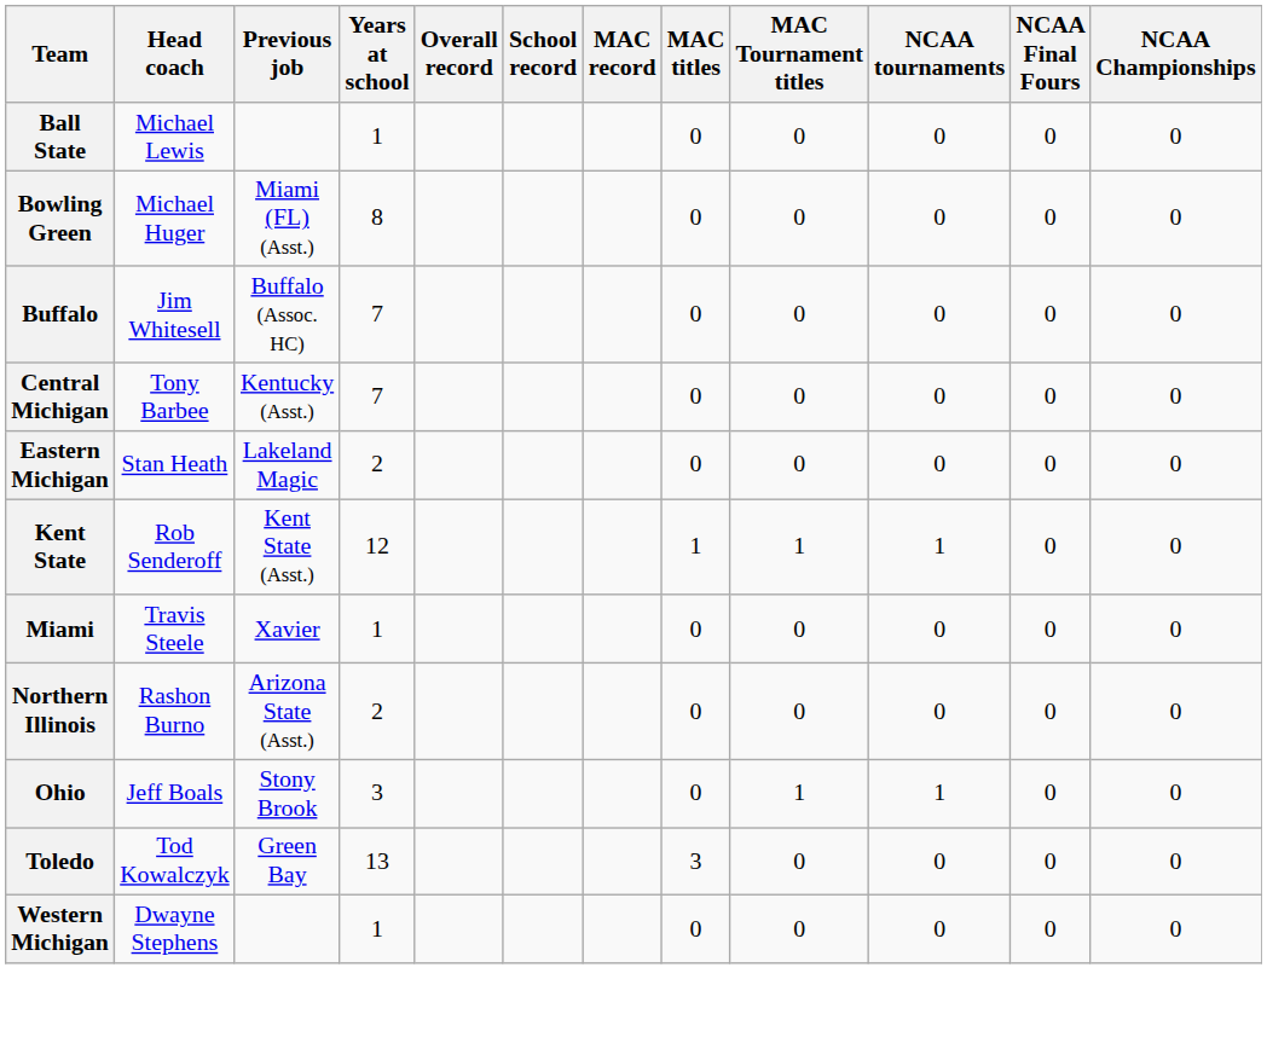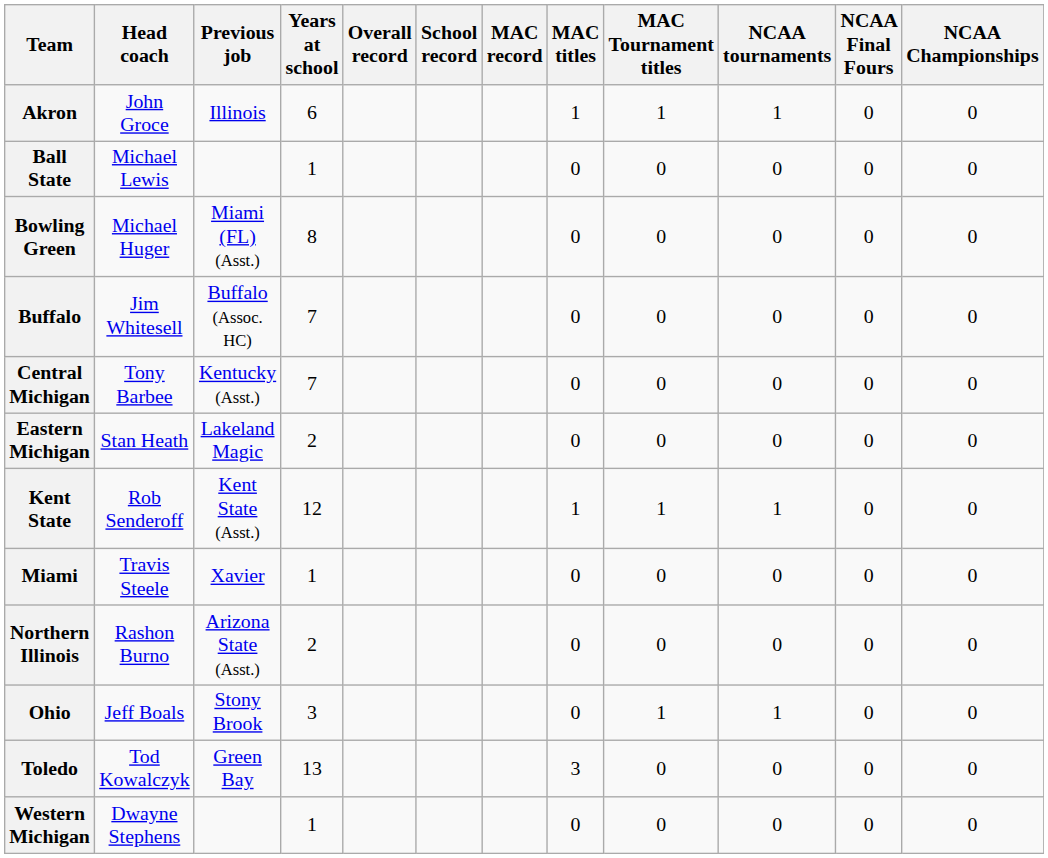+ row: Akron | John Groce | Illinois | 6 | 1 | 1 | 1 | 0 | 0
